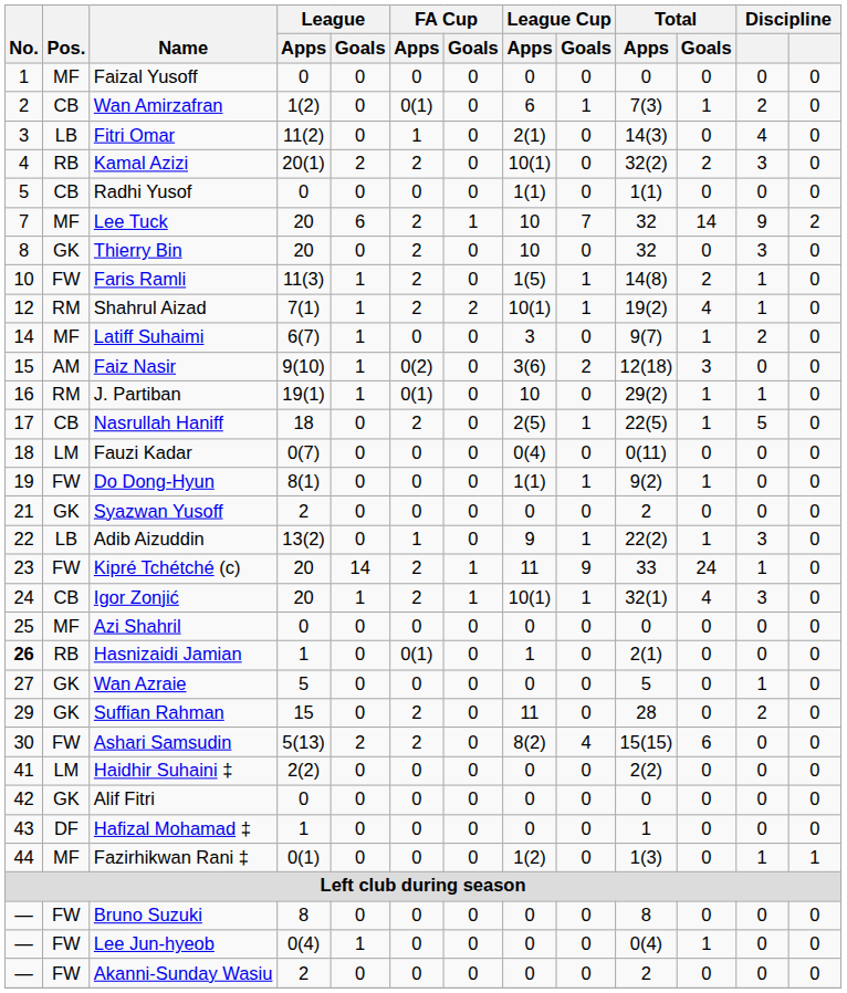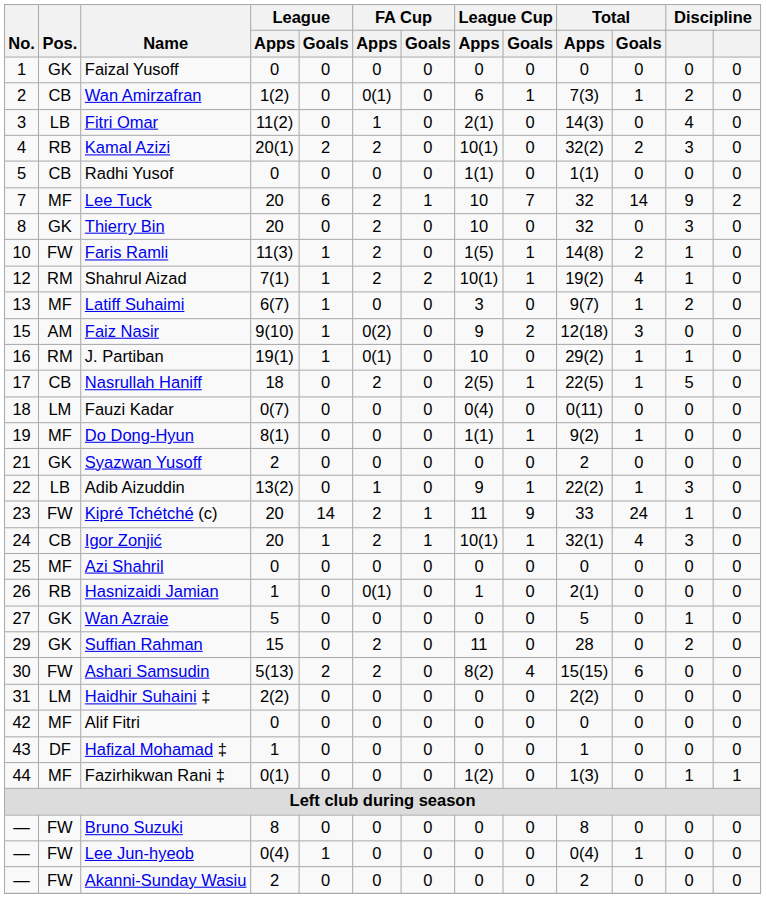Faizal Yusoff | Pos.: MF -> GK
Latiff Suhaimi | No.: 14 -> 13
Faiz Nasir | League Cup / Apps: 3(6) -> 9
Do Dong-Hyun | Pos.: FW -> MF
Hasnizaidi Jamian | No.: bold -> normal
Haidhir Suhaini ‡ | No.: 41 -> 31
Alif Fitri | Pos.: GK -> MF
